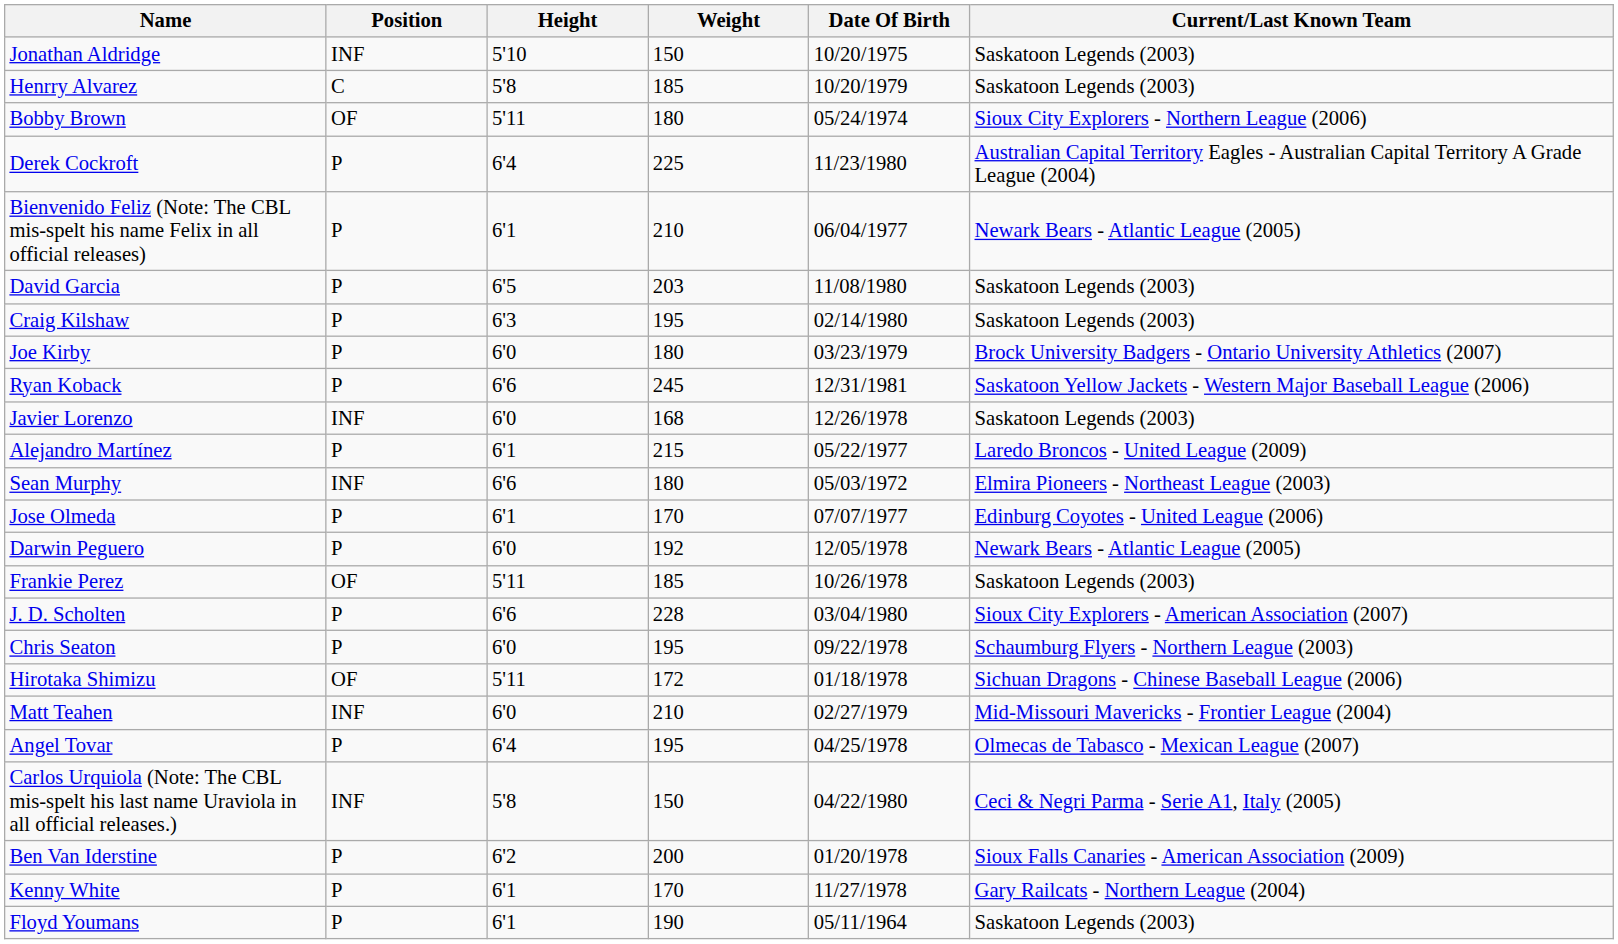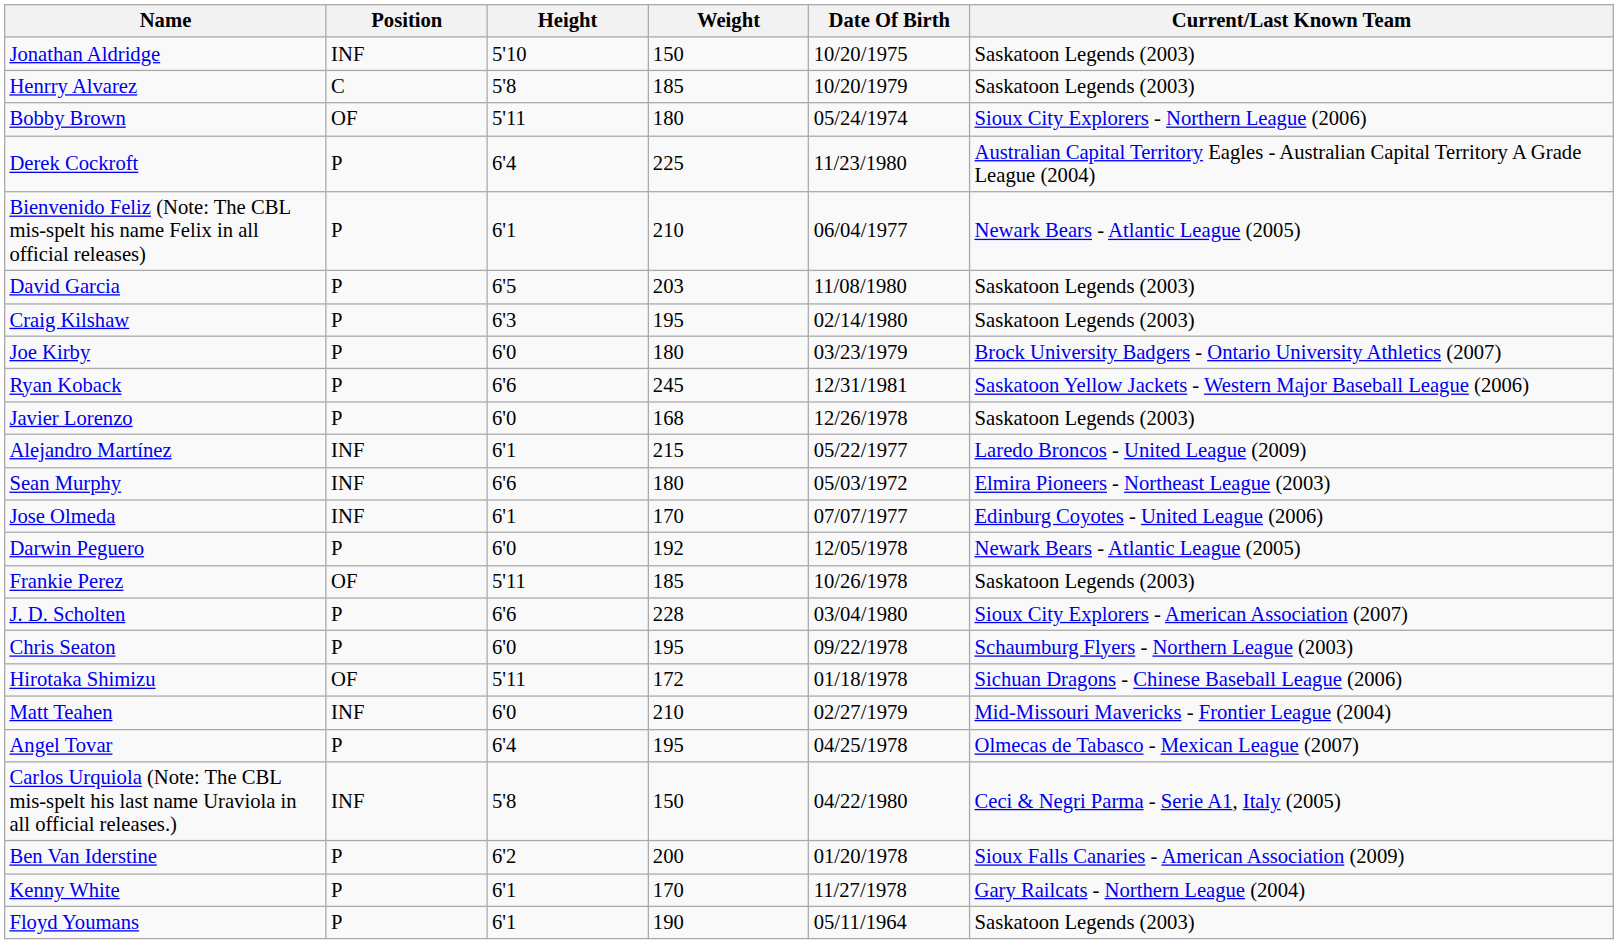Javier Lorenzo | Position: INF -> P
Alejandro Martínez | Position: P -> INF
Jose Olmeda | Position: P -> INF
